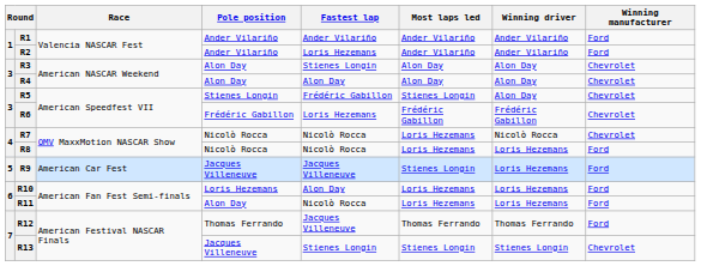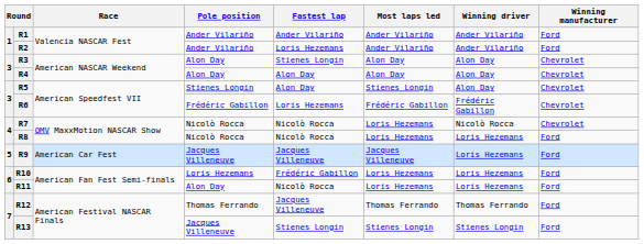R5 | Fastest lap: Frédéric Gabillon -> Alon Day
R9 | Most laps led: Stienes Longin -> Jacques Villeneuve
R10 | Fastest lap: Alon Day -> Frédéric Gabillon
R13 | Winning manufacturer: Chevrolet -> Ford
